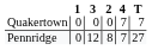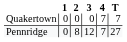columns swapped: 2 <-> 3
